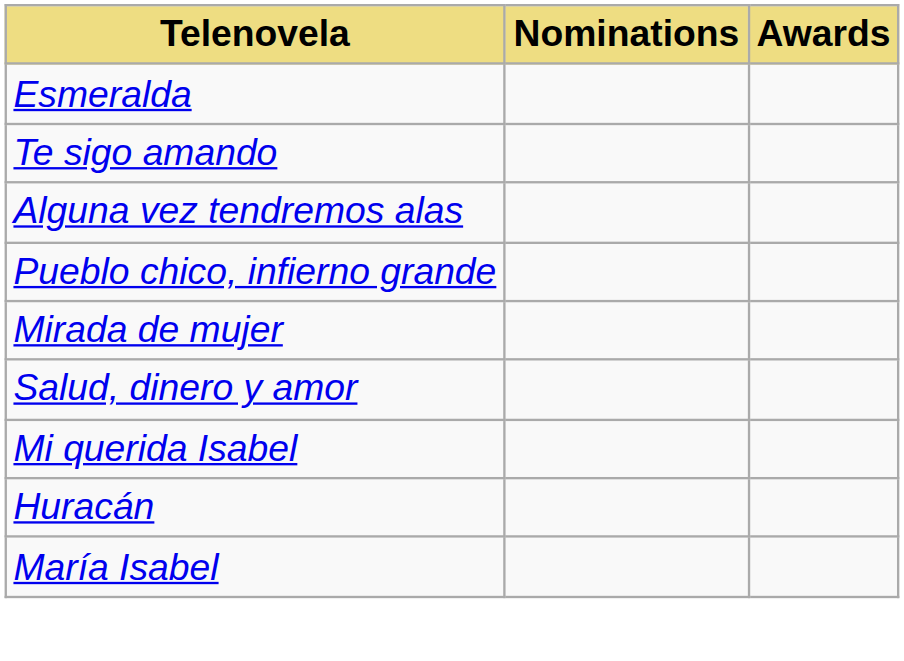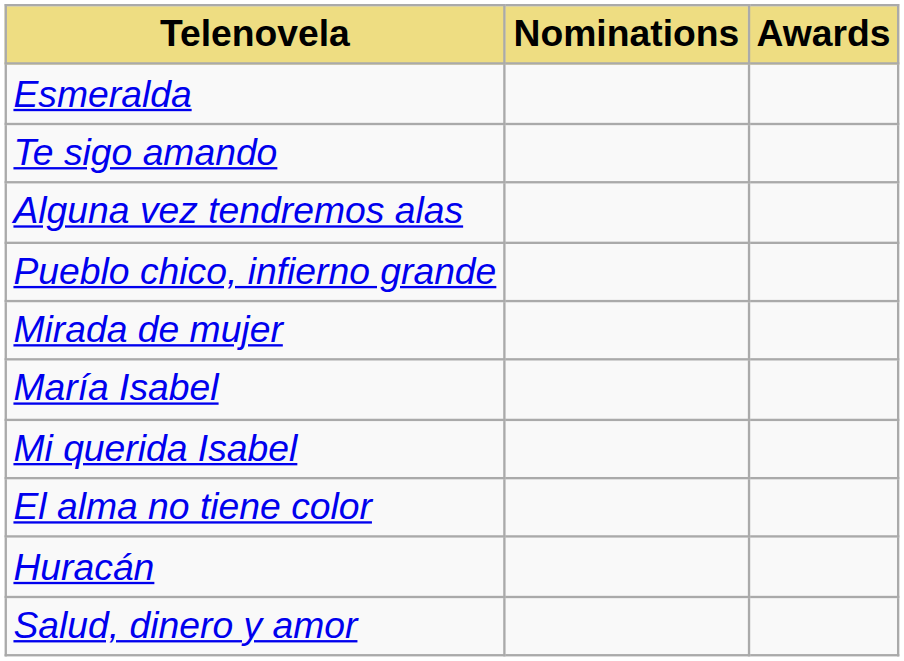rows swapped: María Isabel <-> Salud, dinero y amor
+ row: El alma no tiene color
